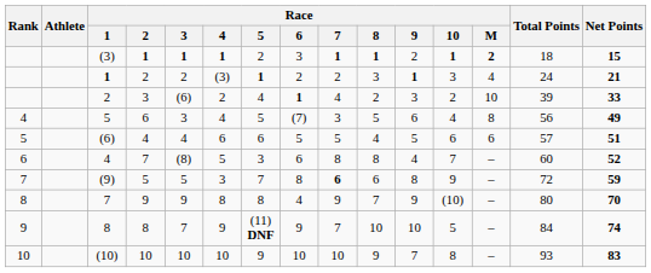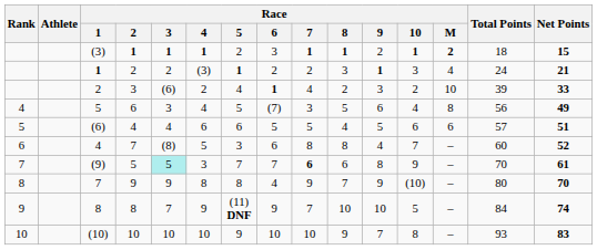(9) | Race / 3: no background -> paleturquoise background
(9) | Race / 6: 8 -> 7
(9) | Total Points: 72 -> 70
(9) | Net Points: 59 -> 61
